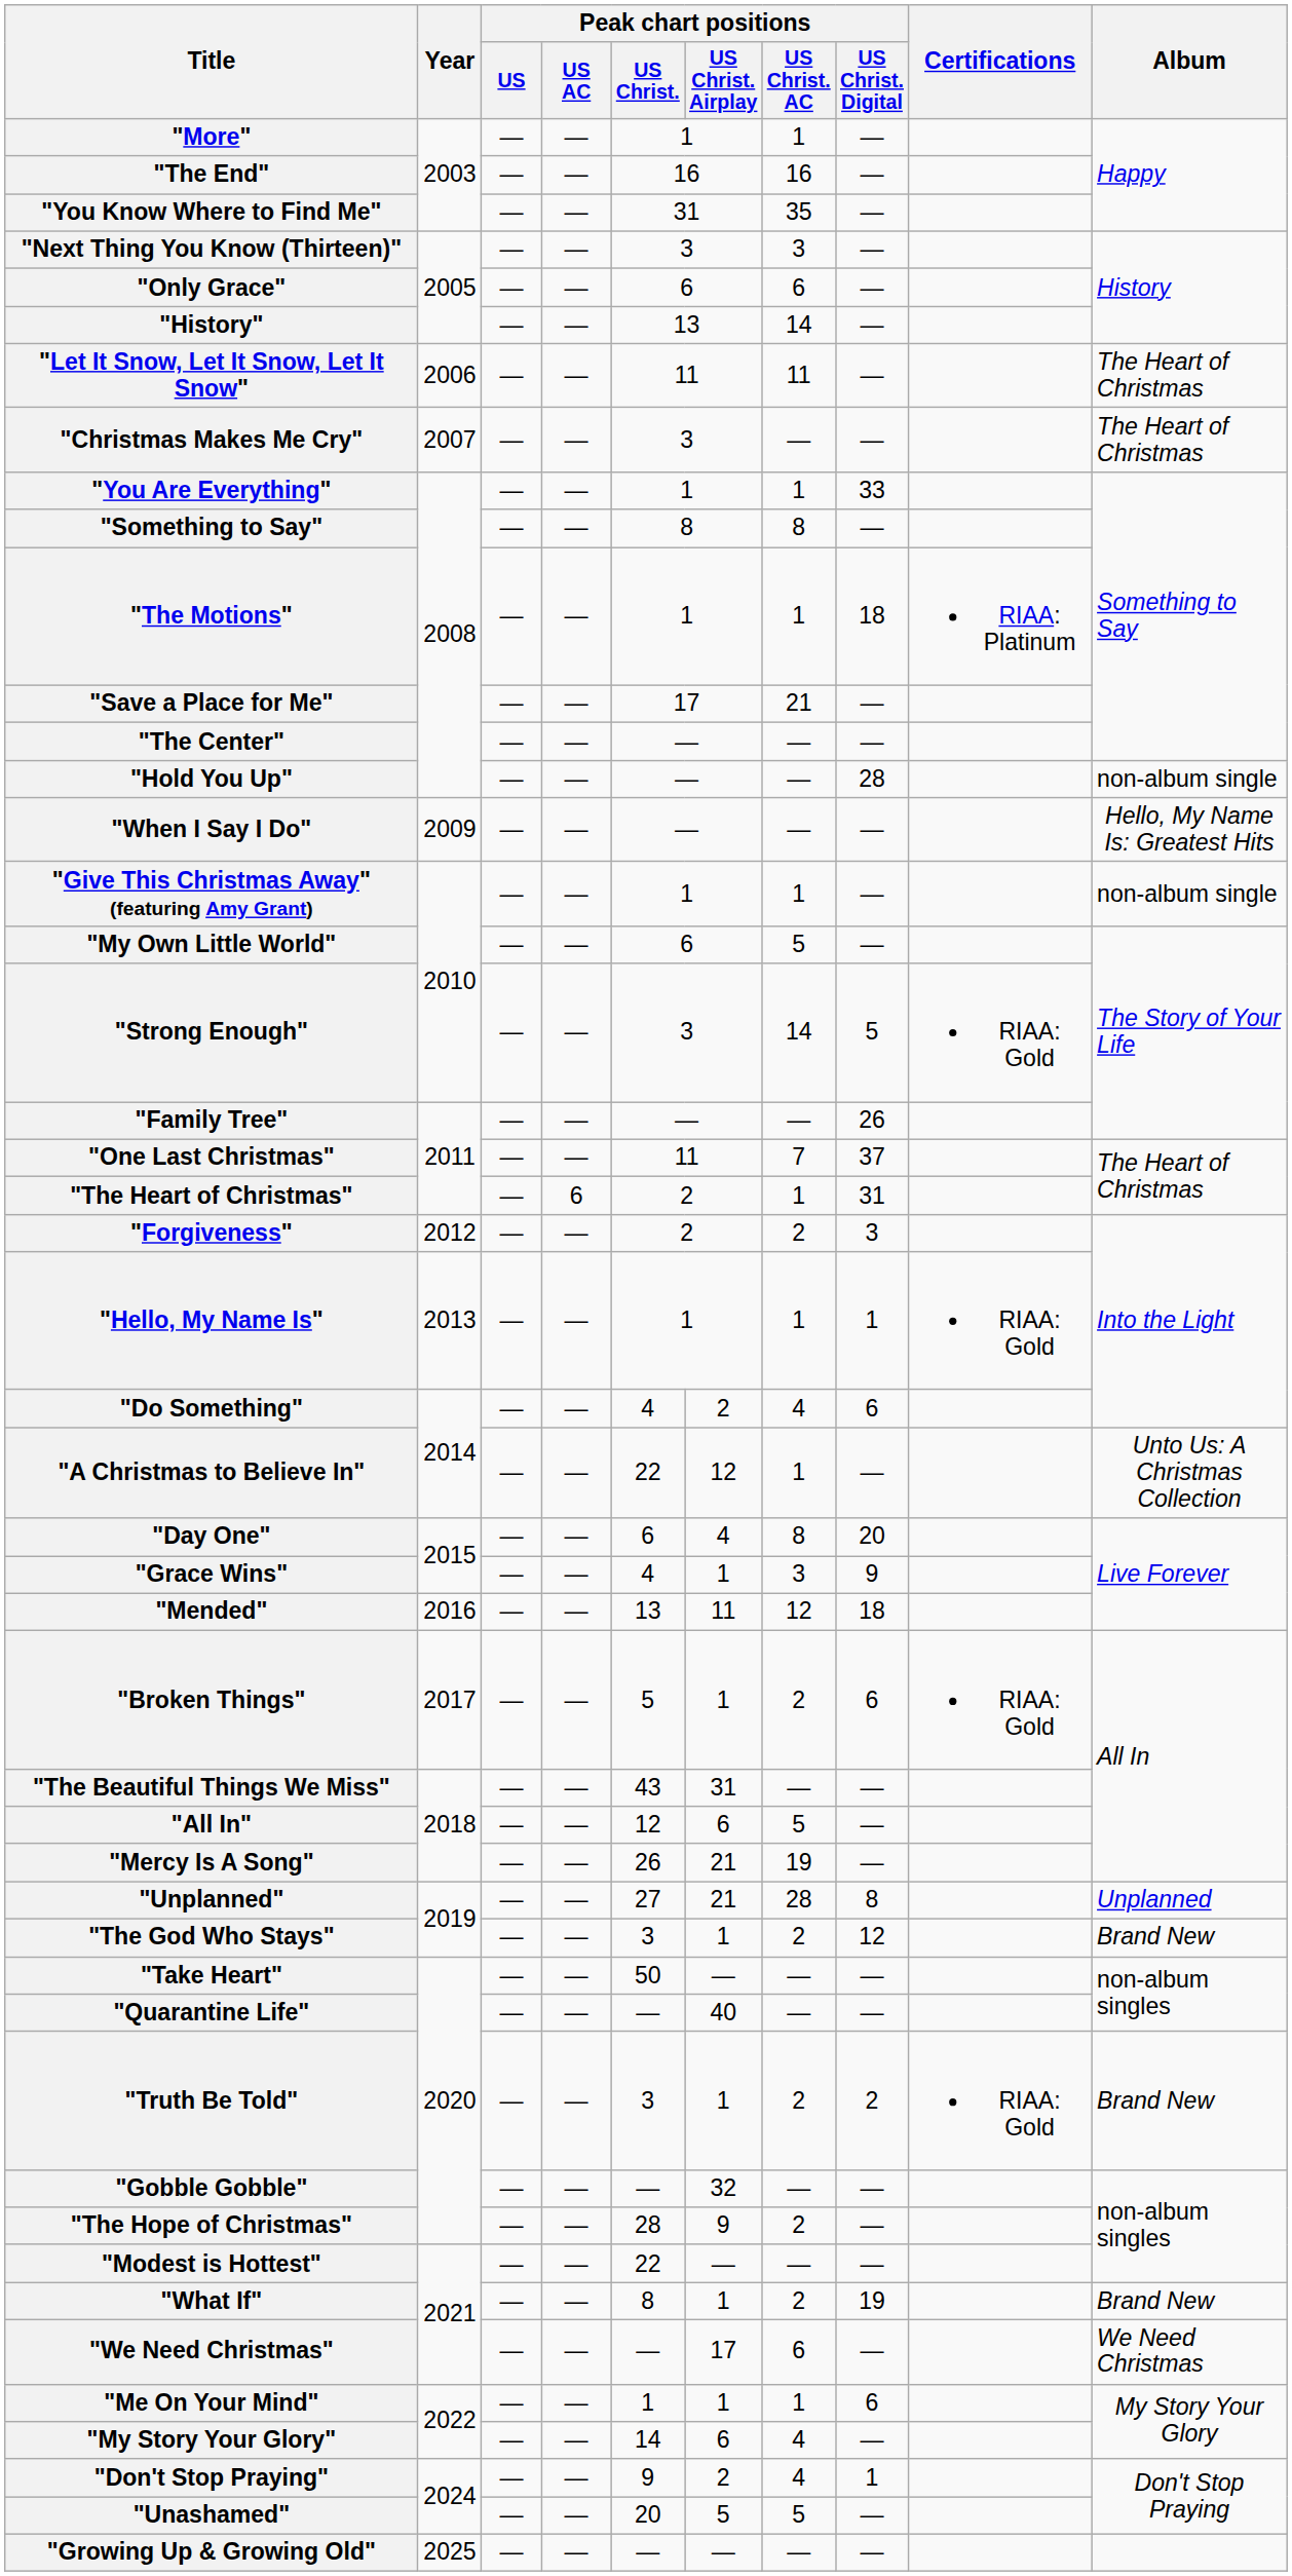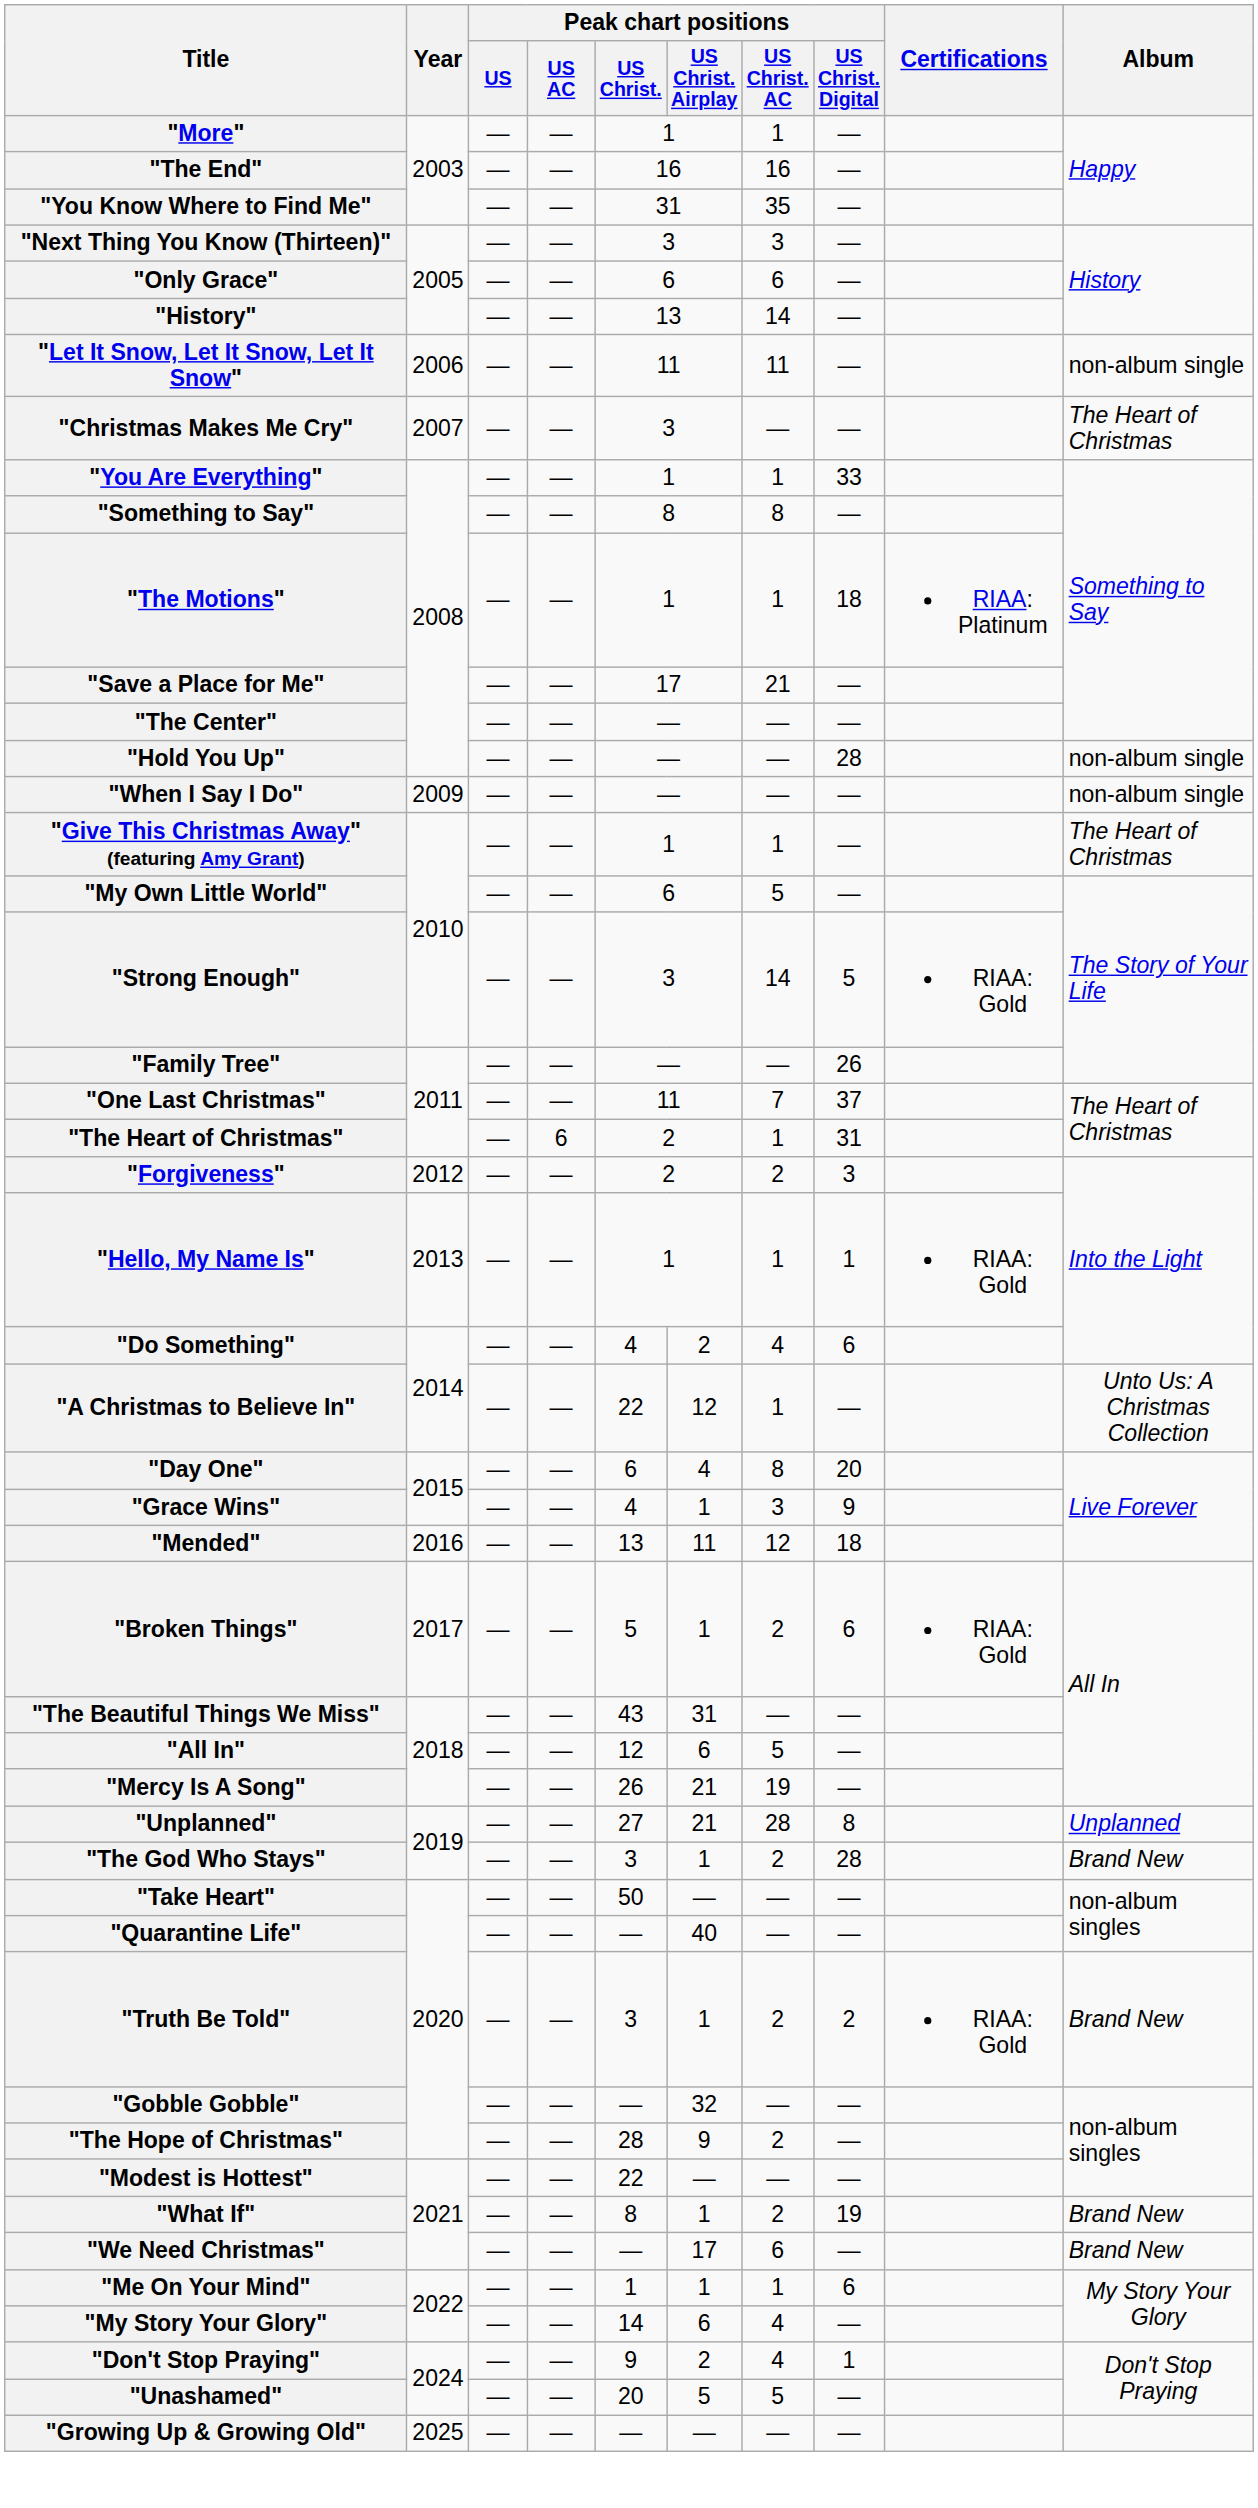"Let It Snow, Let It Snow, Let It Snow" | Album: The Heart of Christmas -> non-album single
"When I Say I Do" | Album: Hello, My Name Is: Greatest Hits -> non-album single
"Give This Christmas Away" (featuring Amy Grant) | Album: non-album single -> The Heart of Christmas
"The God Who Stays" | Peak chart positions / US Christ. Digital: 12 -> 28
"We Need Christmas" | Album: We Need Christmas -> Brand New
